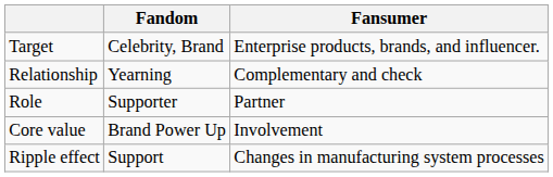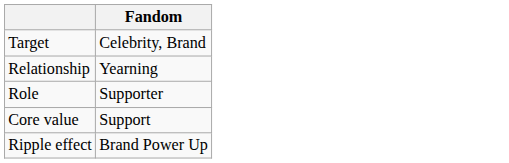- column: Fansumer | Enterprise products, brands, and influencer. | Complementary and check | Partner | Involvement | Changes in manufacturing system processes
Core value | Fandom: Brand Power Up -> Support
Ripple effect | Fandom: Support -> Brand Power Up
